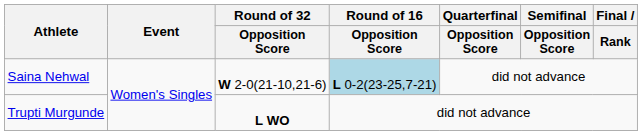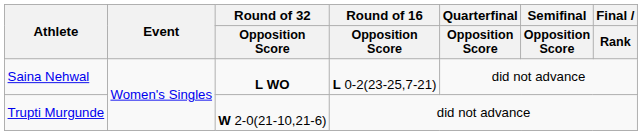Saina Nehwal | Round of 32 / Opposition Score: W 2-0(21-10,21-6) -> L WO
Saina Nehwal | Round of 16 / Opposition Score: lightblue background -> no background
Trupti Murgunde | Round of 32 / Opposition Score: L WO -> W 2-0(21-10,21-6)
